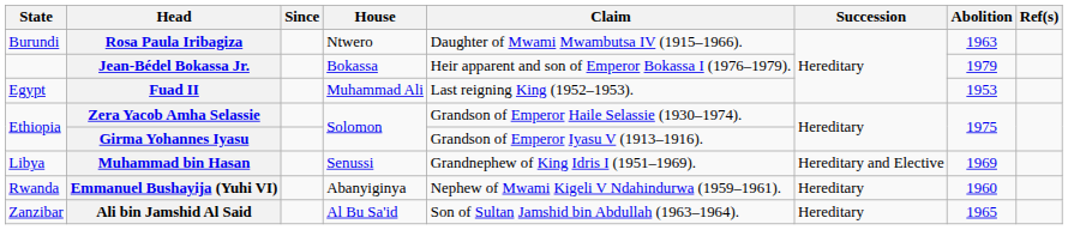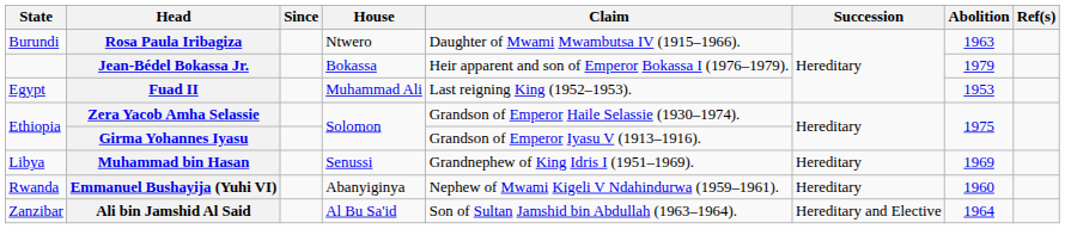Muhammad bin Hasan | Succession: Hereditary and Elective -> Hereditary
Ali bin Jamshid Al Said | Succession: Hereditary -> Hereditary and Elective
Ali bin Jamshid Al Said | Abolition: 1965 -> 1964
